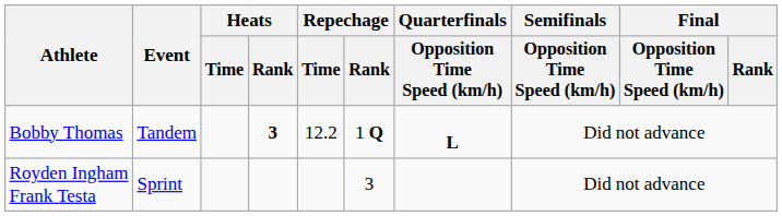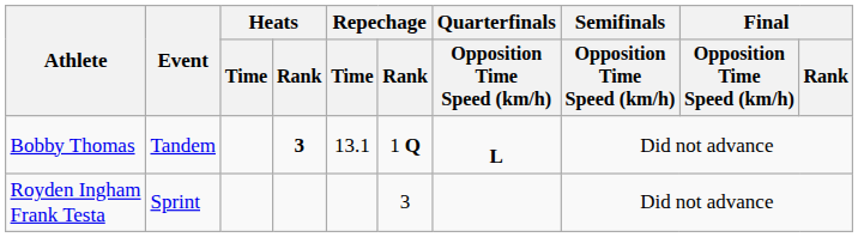Bobby Thomas | Repechage / Time: 12.2 -> 13.1
